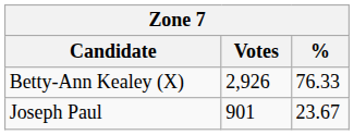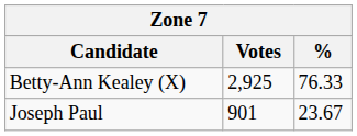Betty-Ann Kealey (X) | Votes: 2,926 -> 2,925
